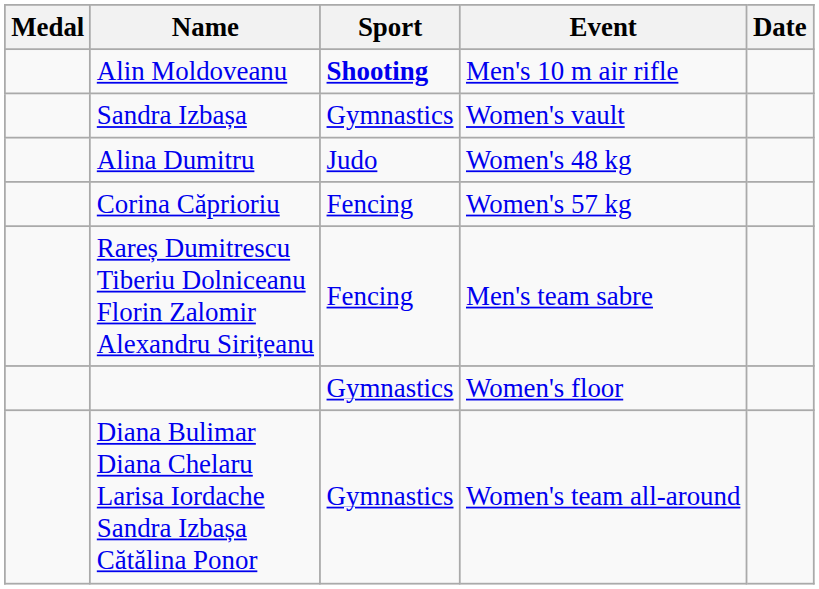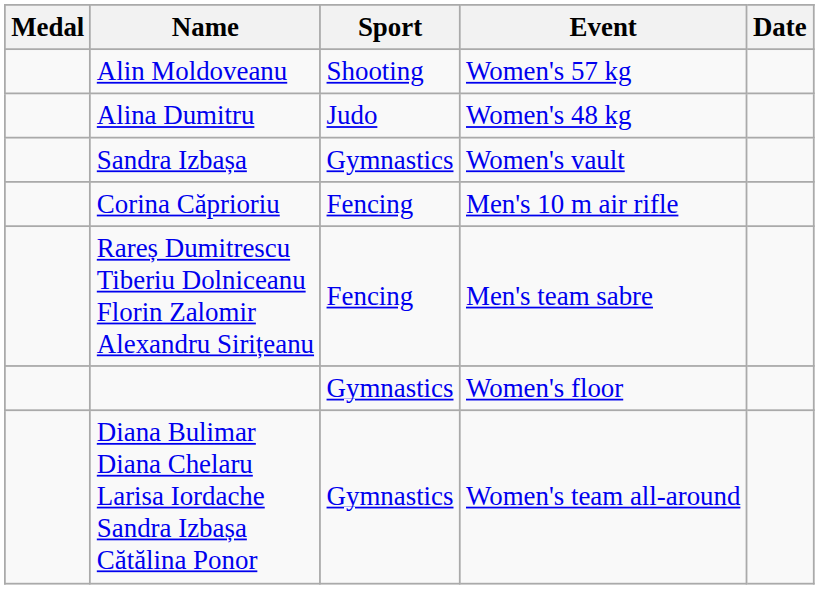Alin Moldoveanu | Sport: bold -> normal
Alin Moldoveanu | Event: Men's 10 m air rifle -> Women's 57 kg
rows swapped: Sandra Izbașa <-> Alina Dumitru
Corina Căprioriu | Event: Women's 57 kg -> Men's 10 m air rifle
